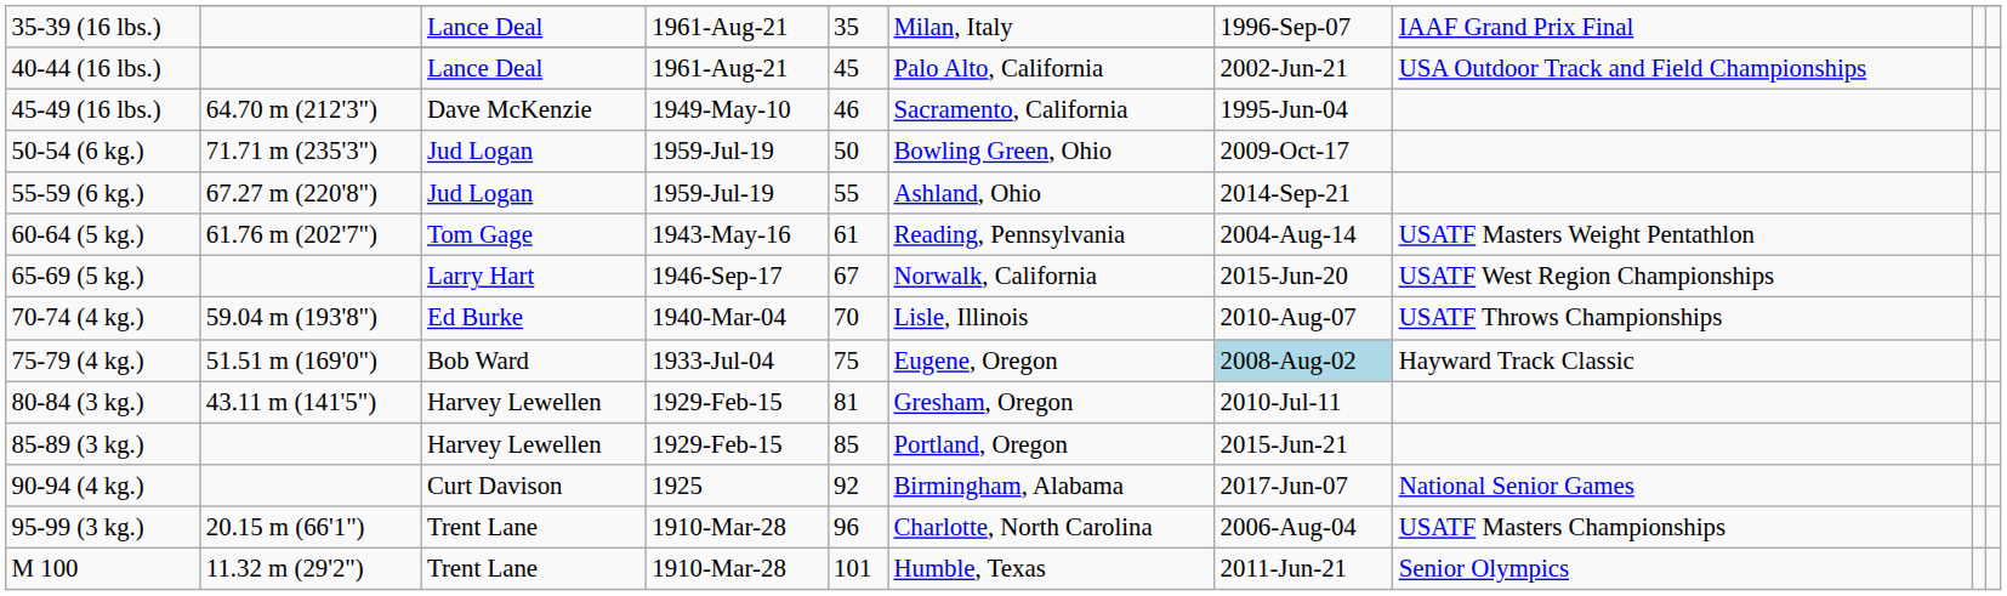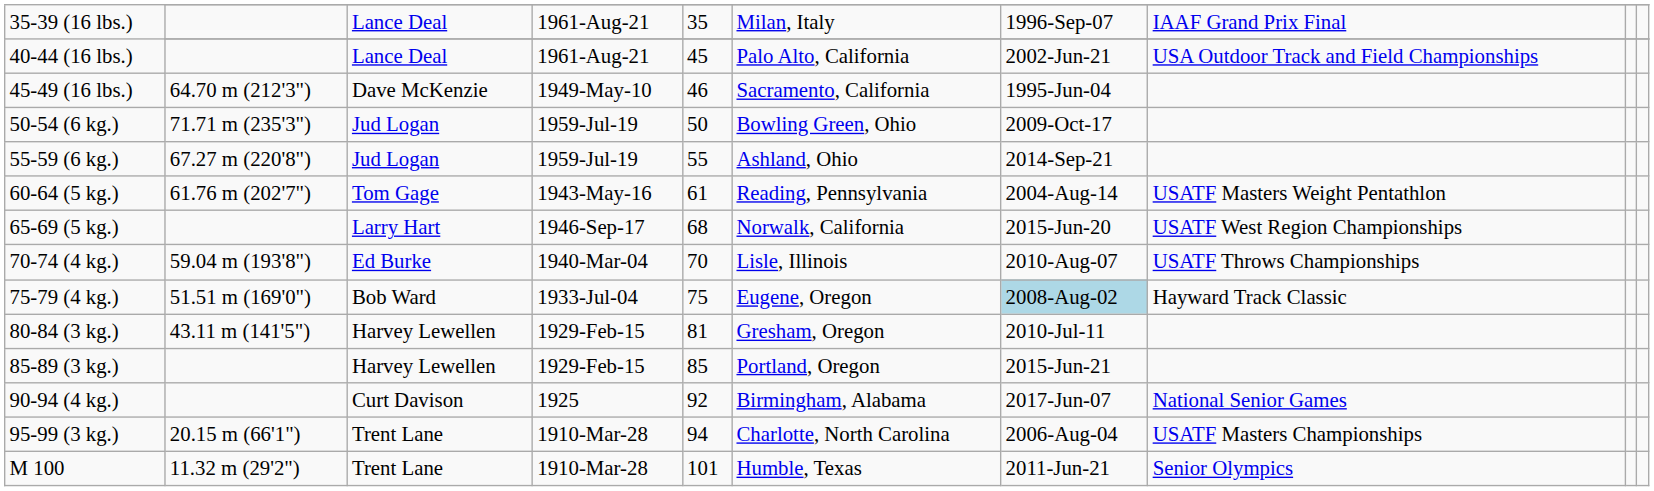65-69 (5 kg.) | column 5: 67 -> 68
95-99 (3 kg.) | column 5: 96 -> 94
